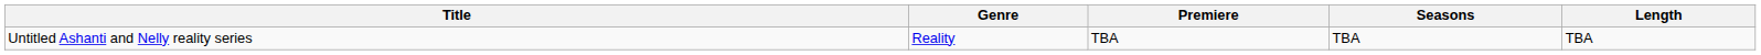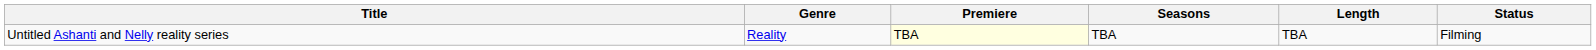+ column: Status | Filming
Untitled Ashanti and Nelly reality series | Premiere: no background -> lightyellow background
